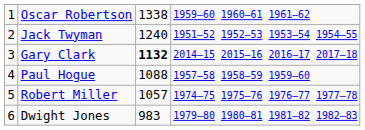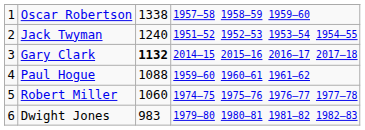Oscar Robertson | column 4: 1959–60 1960–61 1961–62 -> 1957–58 1958–59 1959–60
Paul Hogue | column 4: 1957–58 1958–59 1959–60 -> 1959–60 1960–61 1961–62
Robert Miller | column 3: 1057 -> 1060
